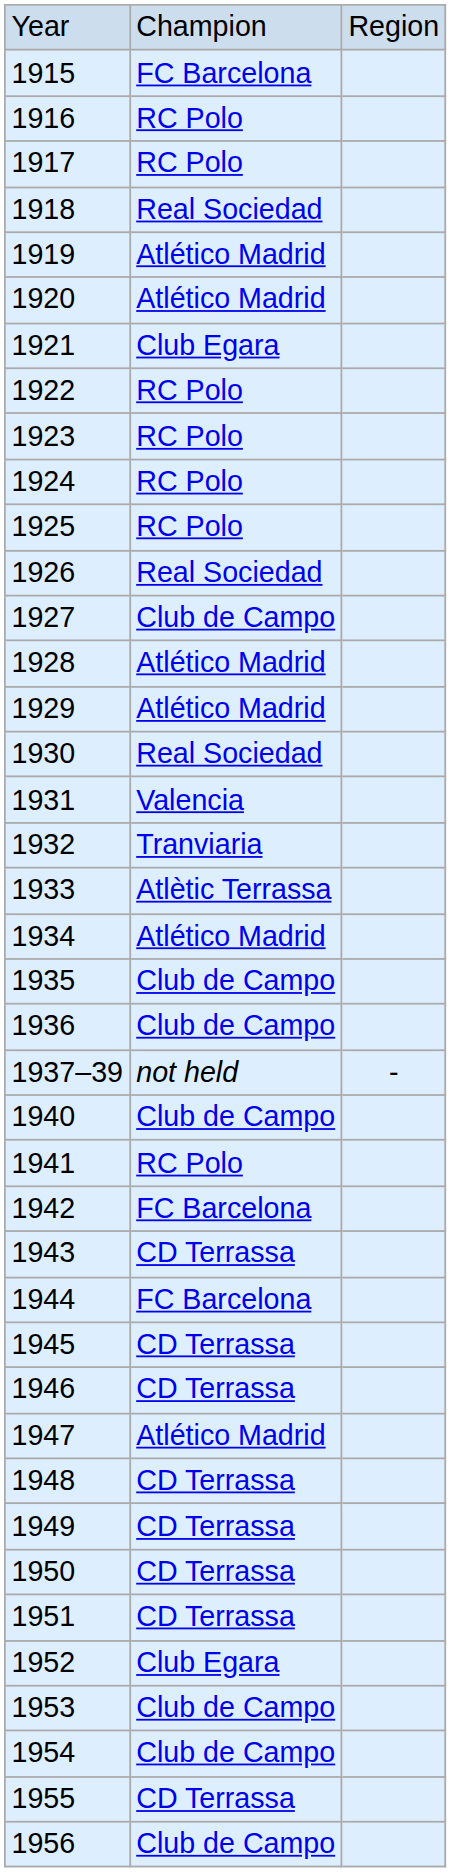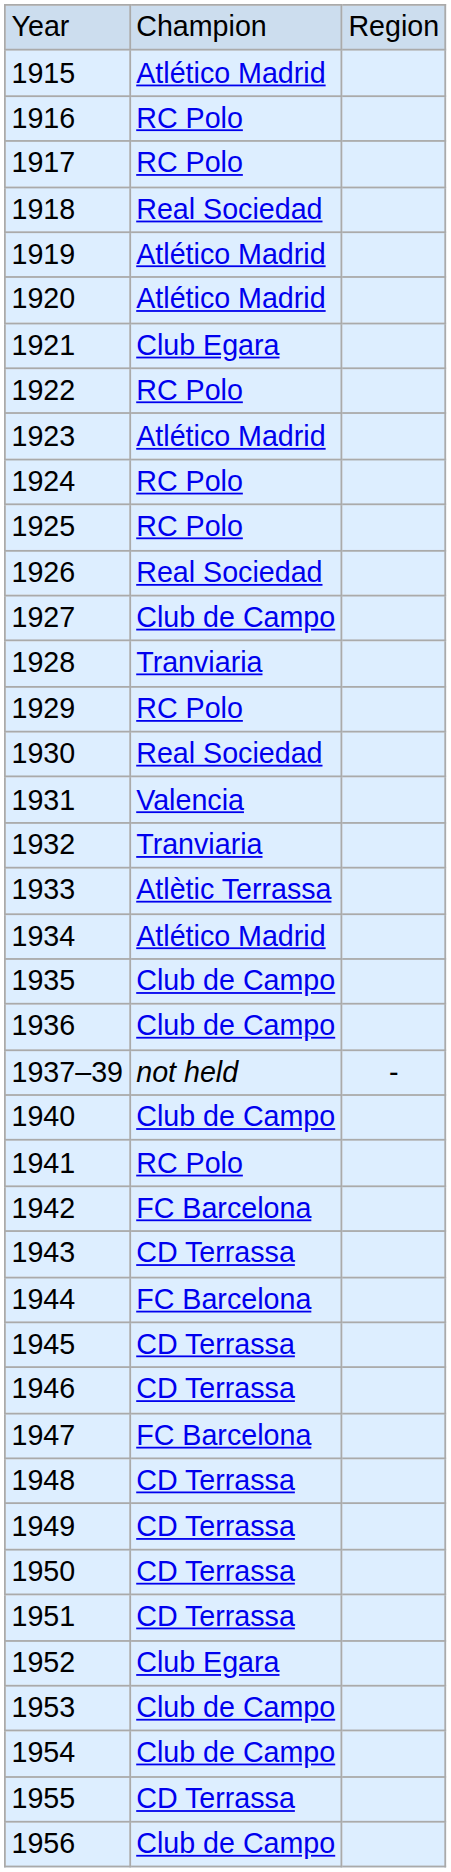1915 | column 2: FC Barcelona -> Atlético Madrid
1923 | column 2: RC Polo -> Atlético Madrid
1928 | column 2: Atlético Madrid -> Tranviaria
1929 | column 2: Atlético Madrid -> RC Polo
1947 | column 2: Atlético Madrid -> FC Barcelona
